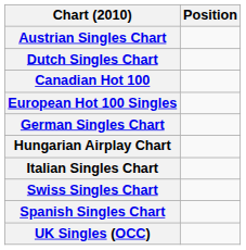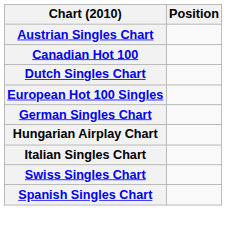rows swapped: Canadian Hot 100 <-> Dutch Singles Chart
- row: UK Singles (OCC)
